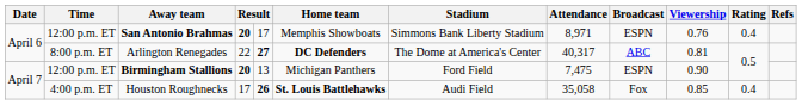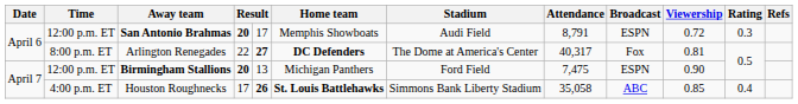San Antonio Brahmas | Stadium: Simmons Bank Liberty Stadium -> Audi Field
San Antonio Brahmas | Attendance: 8,971 -> 8,791
San Antonio Brahmas | Viewership: 0.76 -> 0.72
San Antonio Brahmas | Rating: 0.4 -> 0.3
Arlington Renegades | Broadcast: ABC -> Fox
Houston Roughnecks | Stadium: Audi Field -> Simmons Bank Liberty Stadium
Houston Roughnecks | Broadcast: Fox -> ABC
